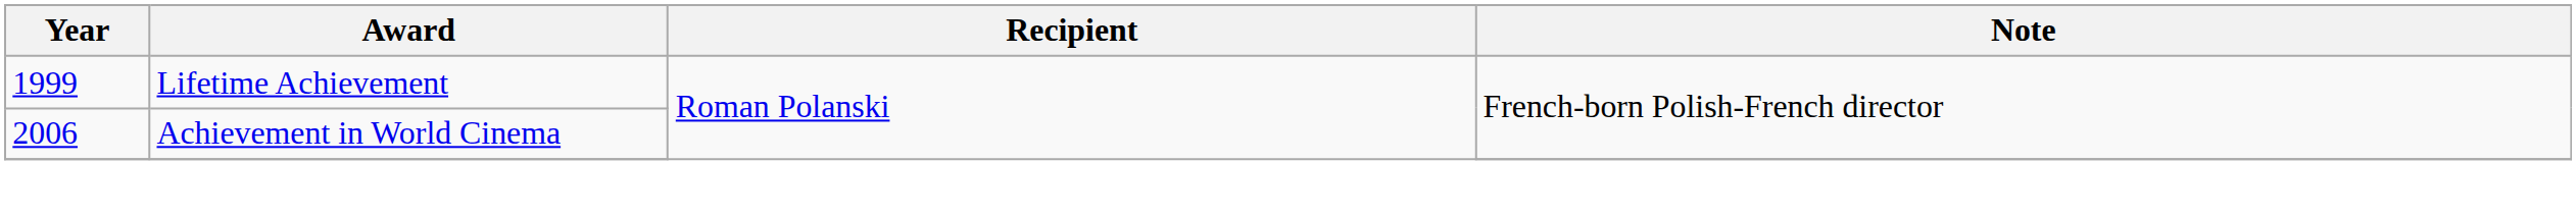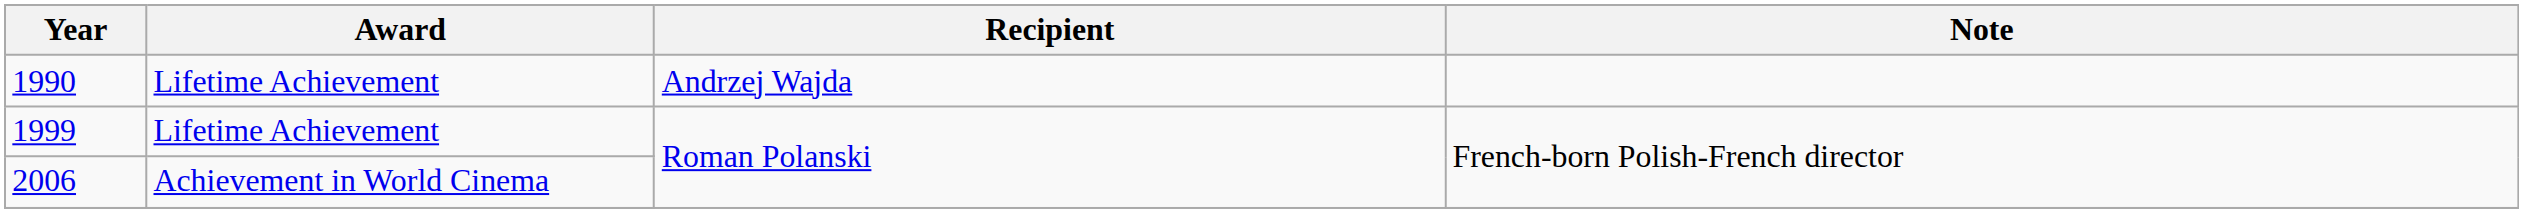+ row: 1990 | Lifetime Achievement | Andrzej Wajda
